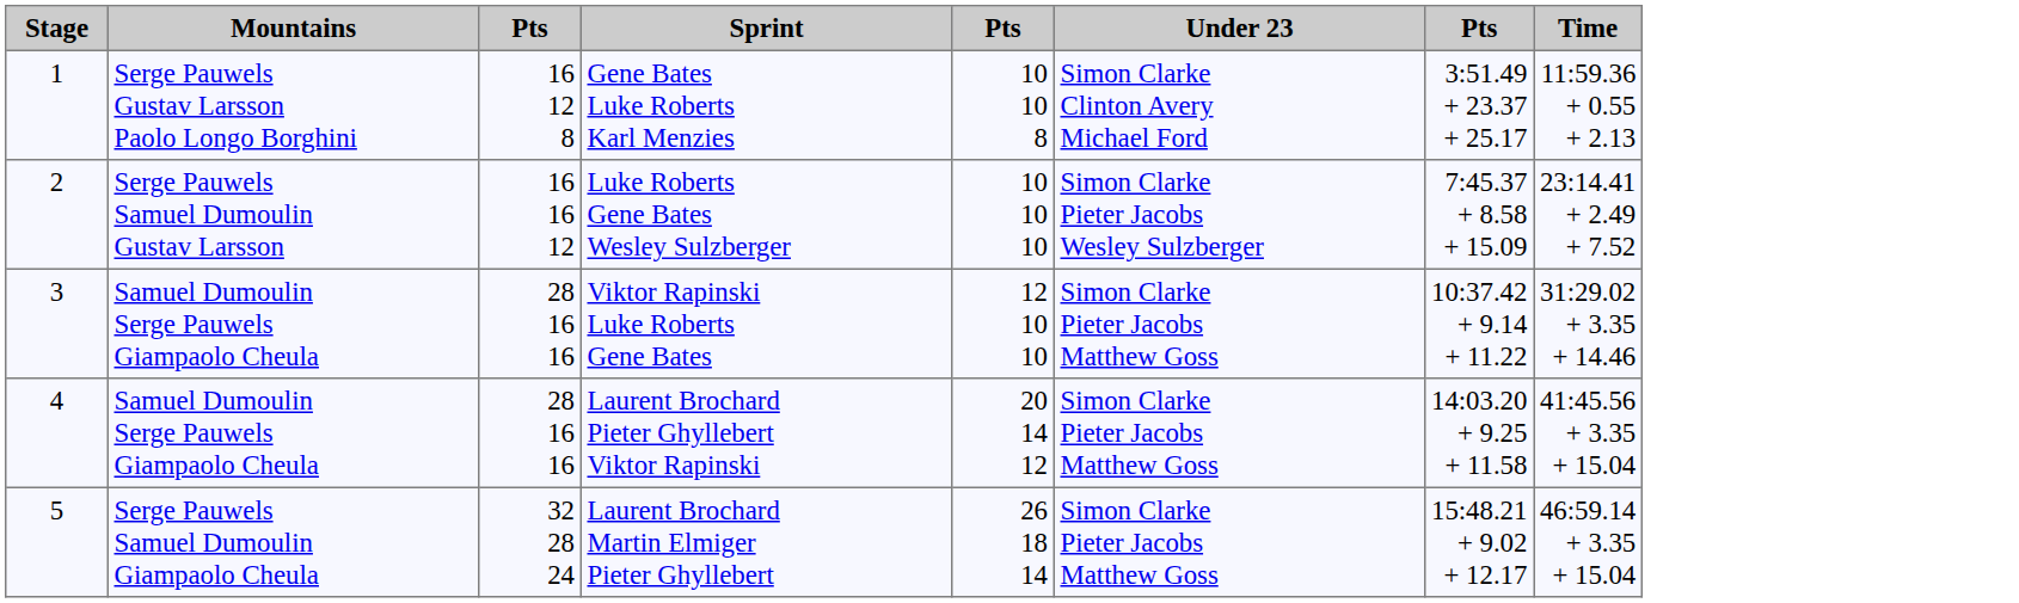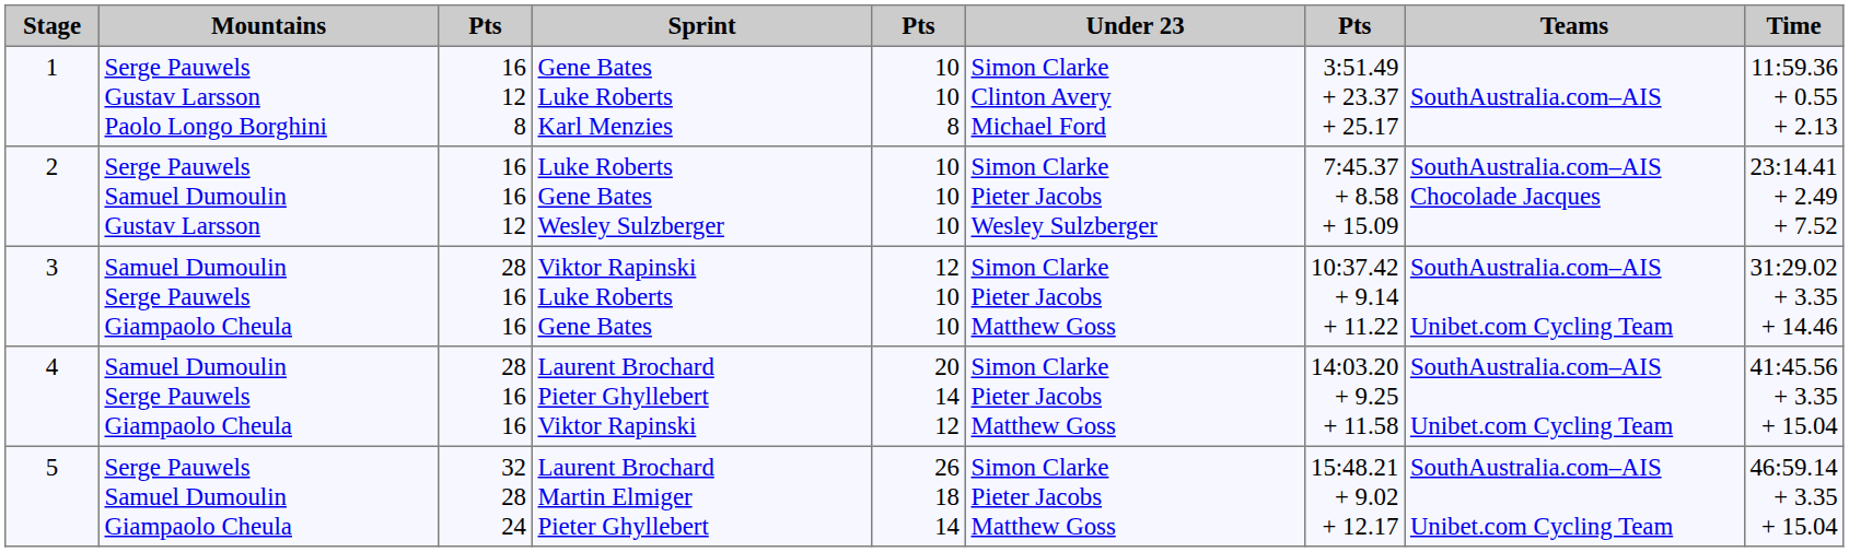+ column: Teams | SouthAustralia.com–AIS | SouthAustralia.com–AIS Chocolade Jacques | SouthAustralia.com–AIS Unibet.com Cycling Team | SouthAustralia.com–AIS Unibet.com Cycling Team | SouthAustralia.com–AIS Unibet.com Cycling Team
